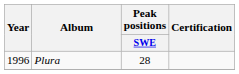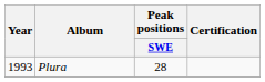Plura | Year: 1996 -> 1993
